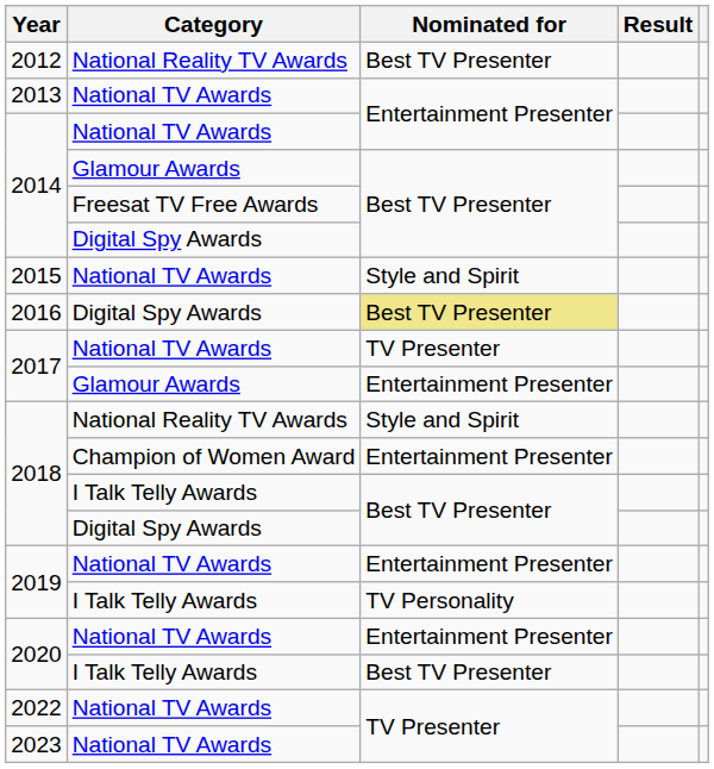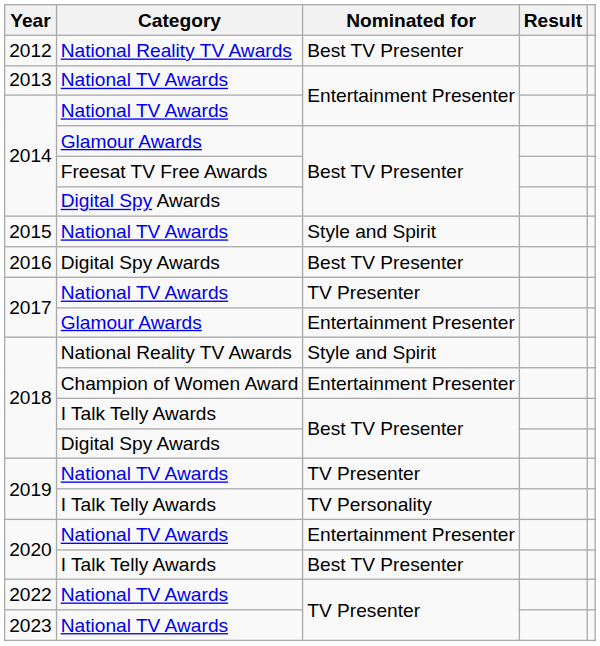2016 | Nominated for: khaki background -> no background
2019 / National TV Awards | Nominated for: Entertainment Presenter -> TV Presenter
